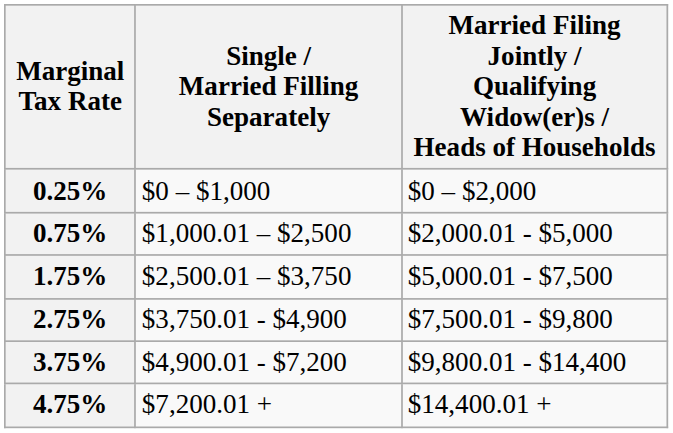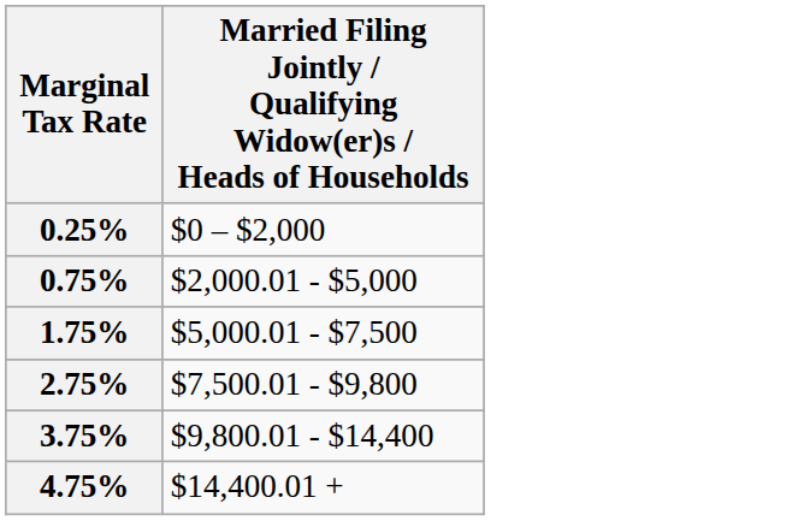- column: Single / Married Filling Separately | $0 – $1,000 | $1,000.01 – $2,500 | $2,500.01 – $3,750 | $3,750.01 - $4,900 | $4,900.01 - $7,200 | $7,200.01 +
